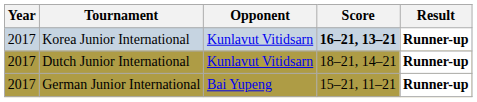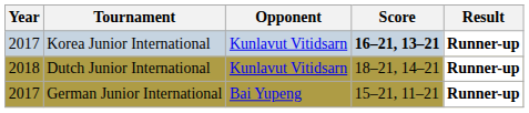Dutch Junior International | Year: 2017 -> 2018
